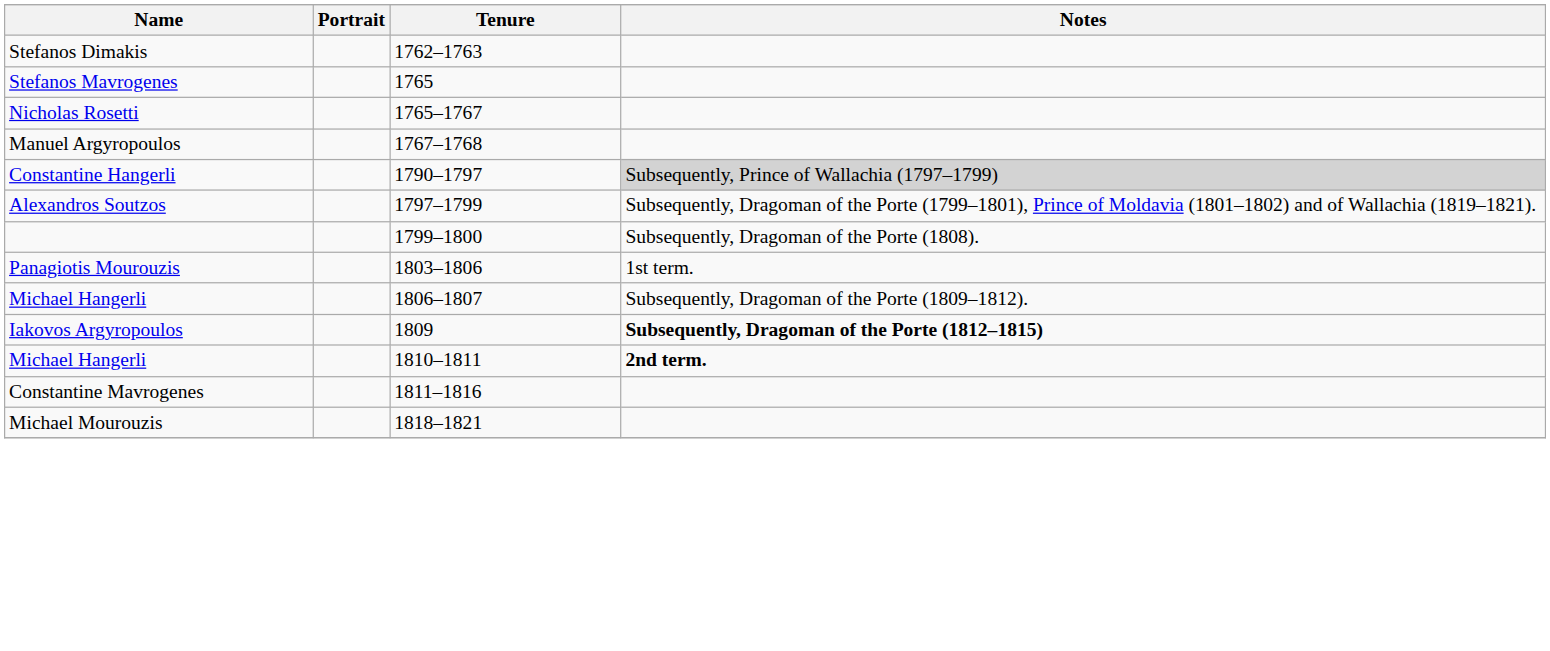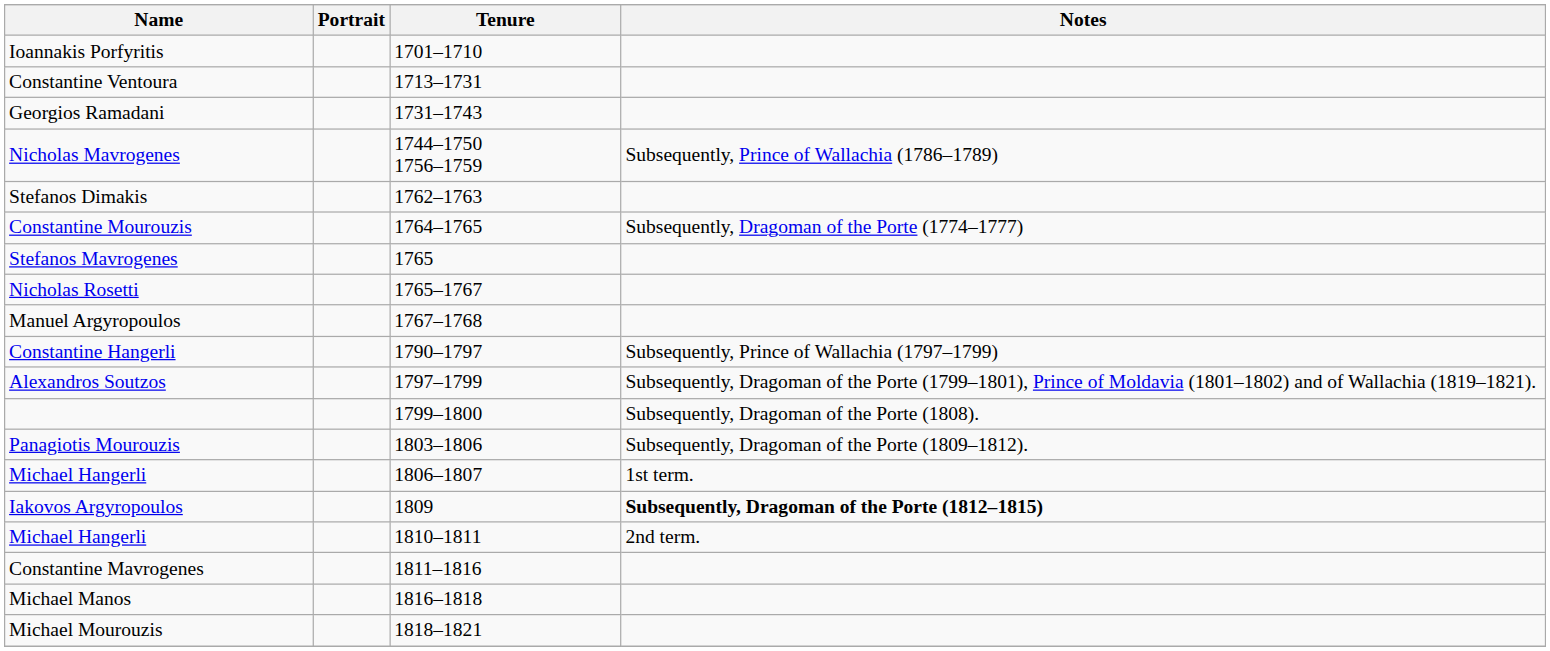+ row: Ioannakis Porfyritis | 1701–1710
+ row: Constantine Ventoura | 1713–1731
+ row: Georgios Ramadani | 1731–1743
+ row: Nicholas Mavrogenes | 1744–1750 1756–1759 | Subsequently, Prince of Wallachia (1786–1789)
+ row: Constantine Mourouzis | 1764–1765 | Subsequently, Dragoman of the Porte (1774–1777)
Constantine Hangerli | Notes: lightgrey background -> no background
Panagiotis Mourouzis | Notes: 1st term. -> Subsequently, Dragoman of the Porte (1809–1812).
Michael Hangerli / 1806–1807 | Notes: Subsequently, Dragoman of the Porte (1809–1812). -> 1st term.
Michael Hangerli / 1810–1811 | Notes: bold -> normal
+ row: Michael Manos | 1816–1818
